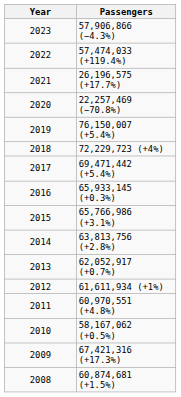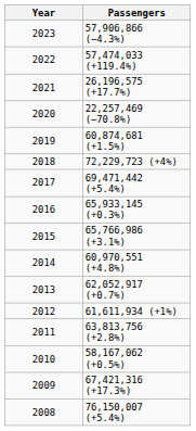2019 | Passengers: 76,150,007 (+5.4%) -> 60,874,681 (+1.5%)
2014 | Passengers: 63,813,756 (+2.8%) -> 60,970,551 (+4.8%)
2011 | Passengers: 60,970,551 (+4.8%) -> 63,813,756 (+2.8%)
2008 | Passengers: 60,874,681 (+1.5%) -> 76,150,007 (+5.4%)
